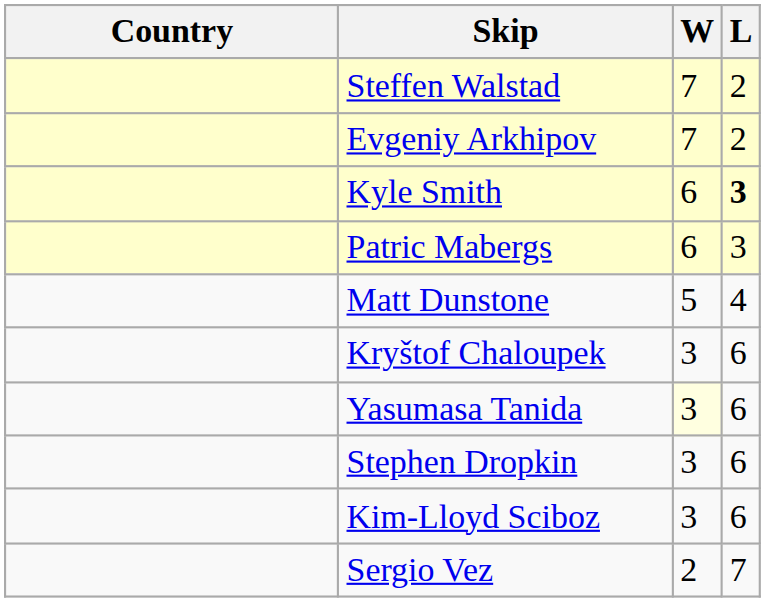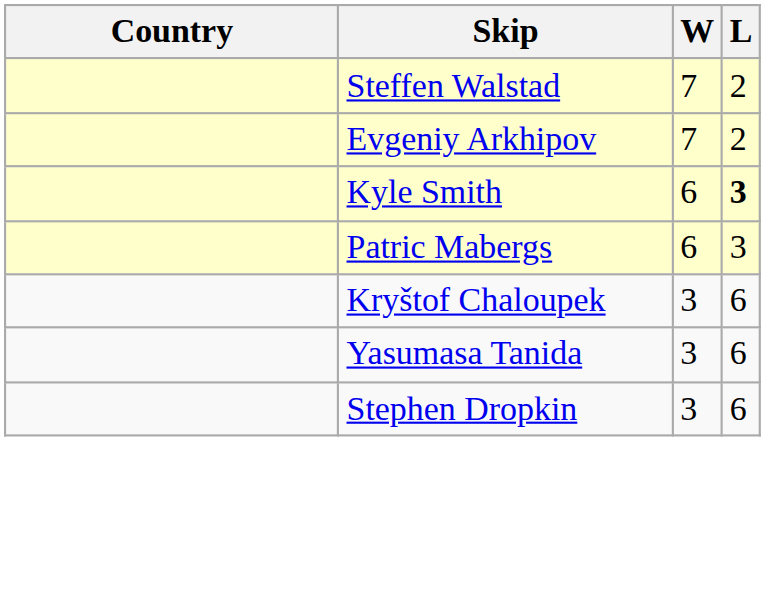- row: Matt Dunstone | 5 | 4
Yasumasa Tanida | W: lightyellow background -> no background
- row: Kim-Lloyd Sciboz | 3 | 6
- row: Sergio Vez | 2 | 7
